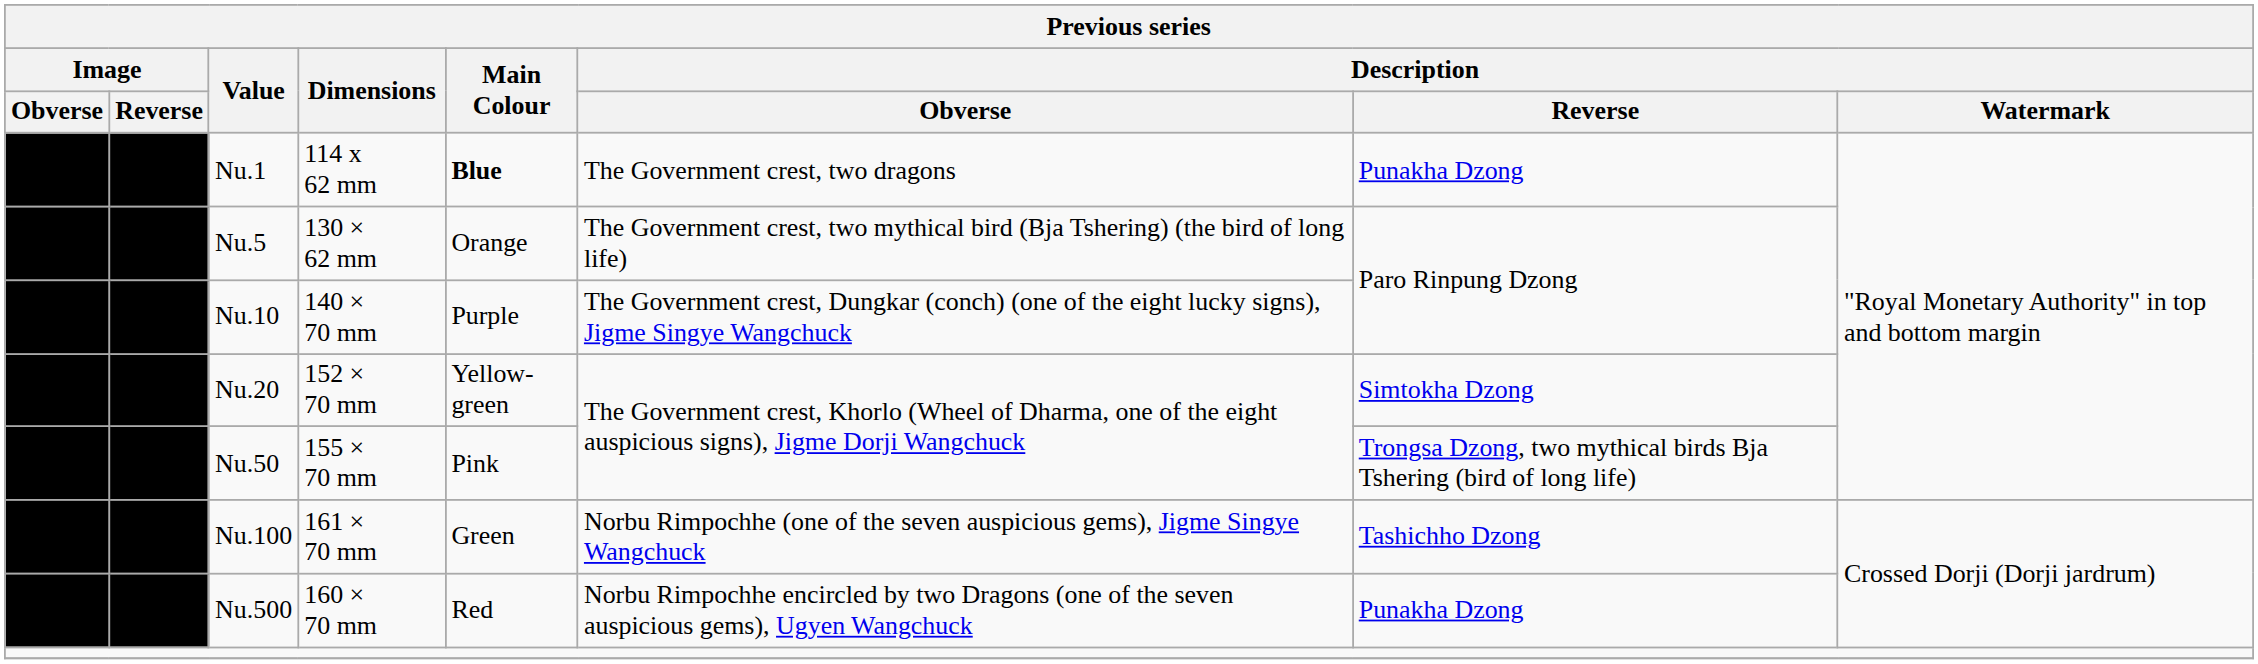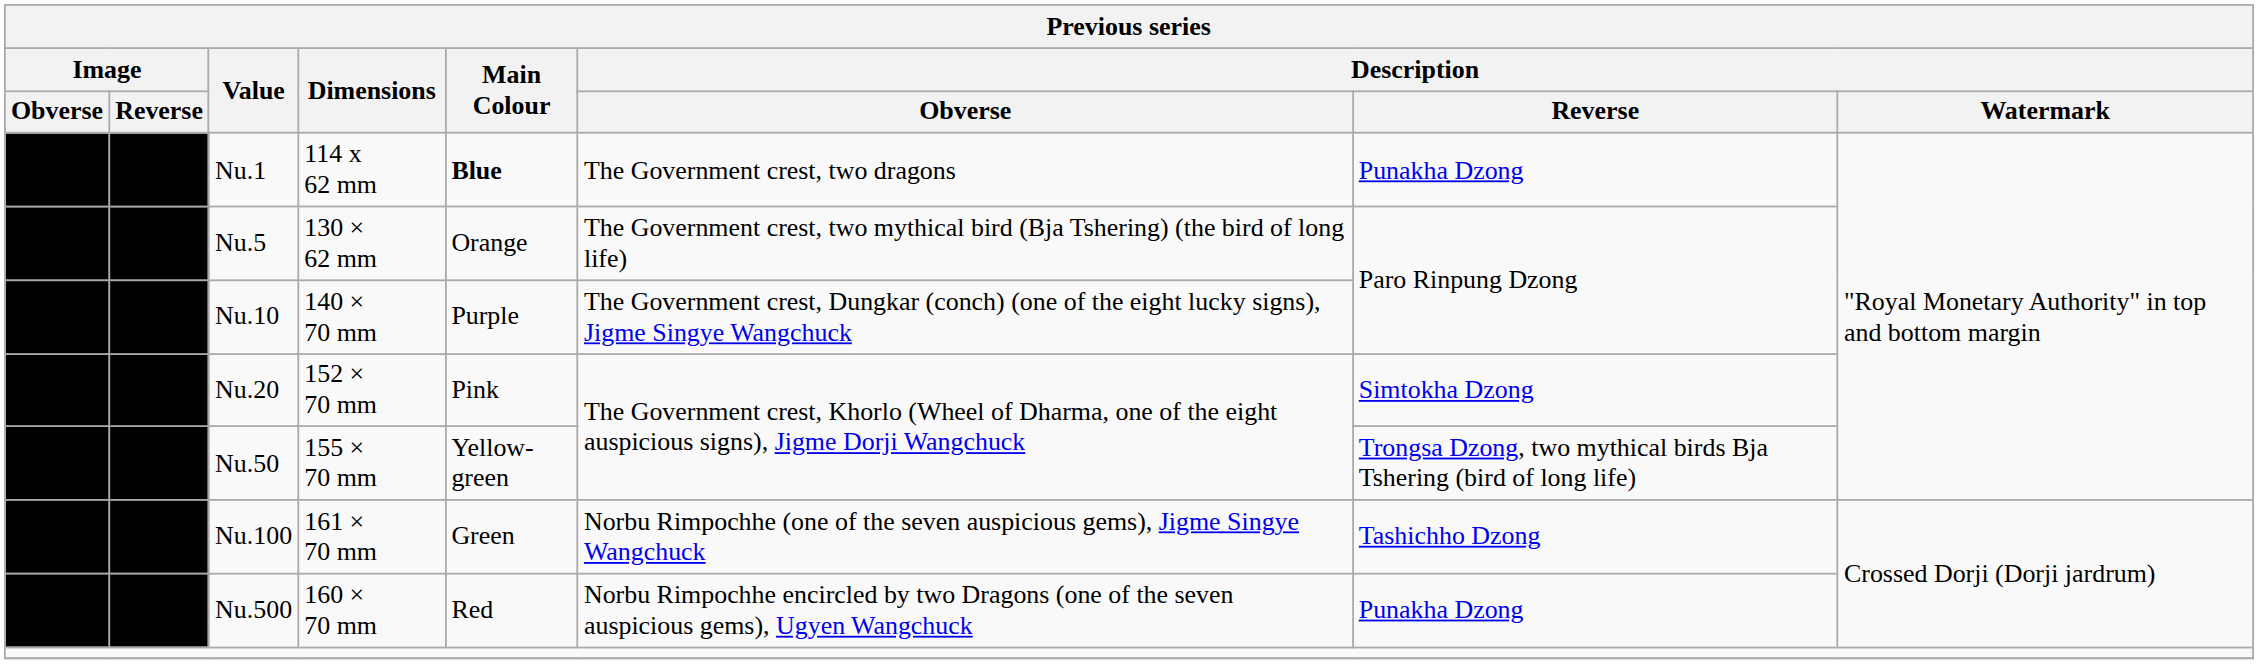Nu.20 | Main Colour: Yellow-green -> Pink
Nu.50 | Main Colour: Pink -> Yellow-green
